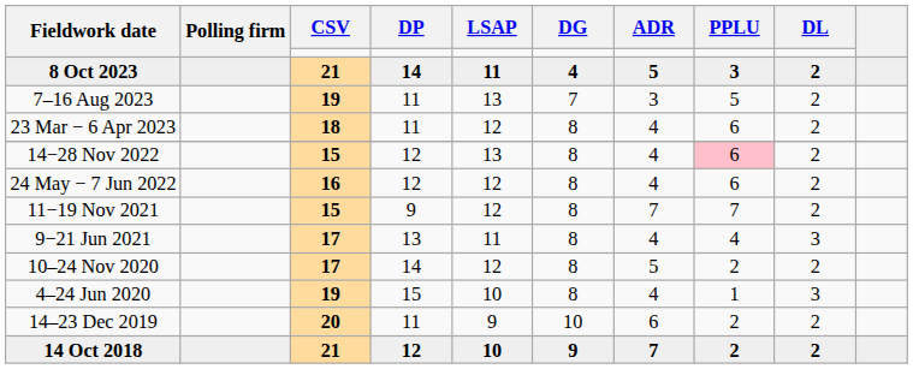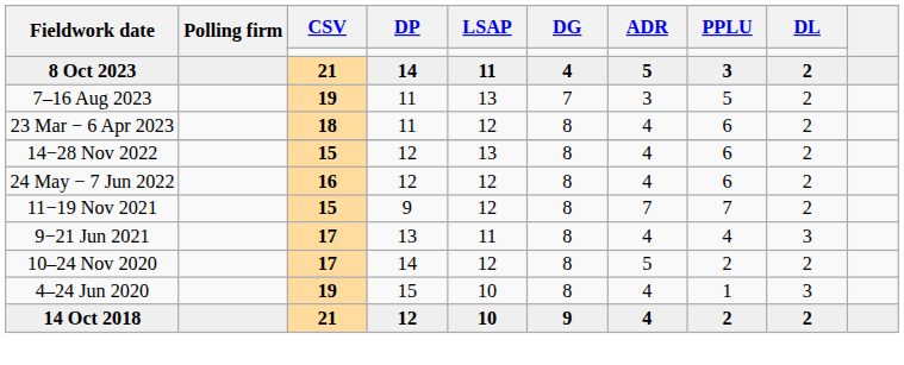14−28 Nov 2022 | PPLU: pink background -> no background
- row: 14–23 Dec 2019 | 20 | 11 | 9 | 10 | 6 | 2 | 2
14 Oct 2018 | ADR: 7 -> 4
